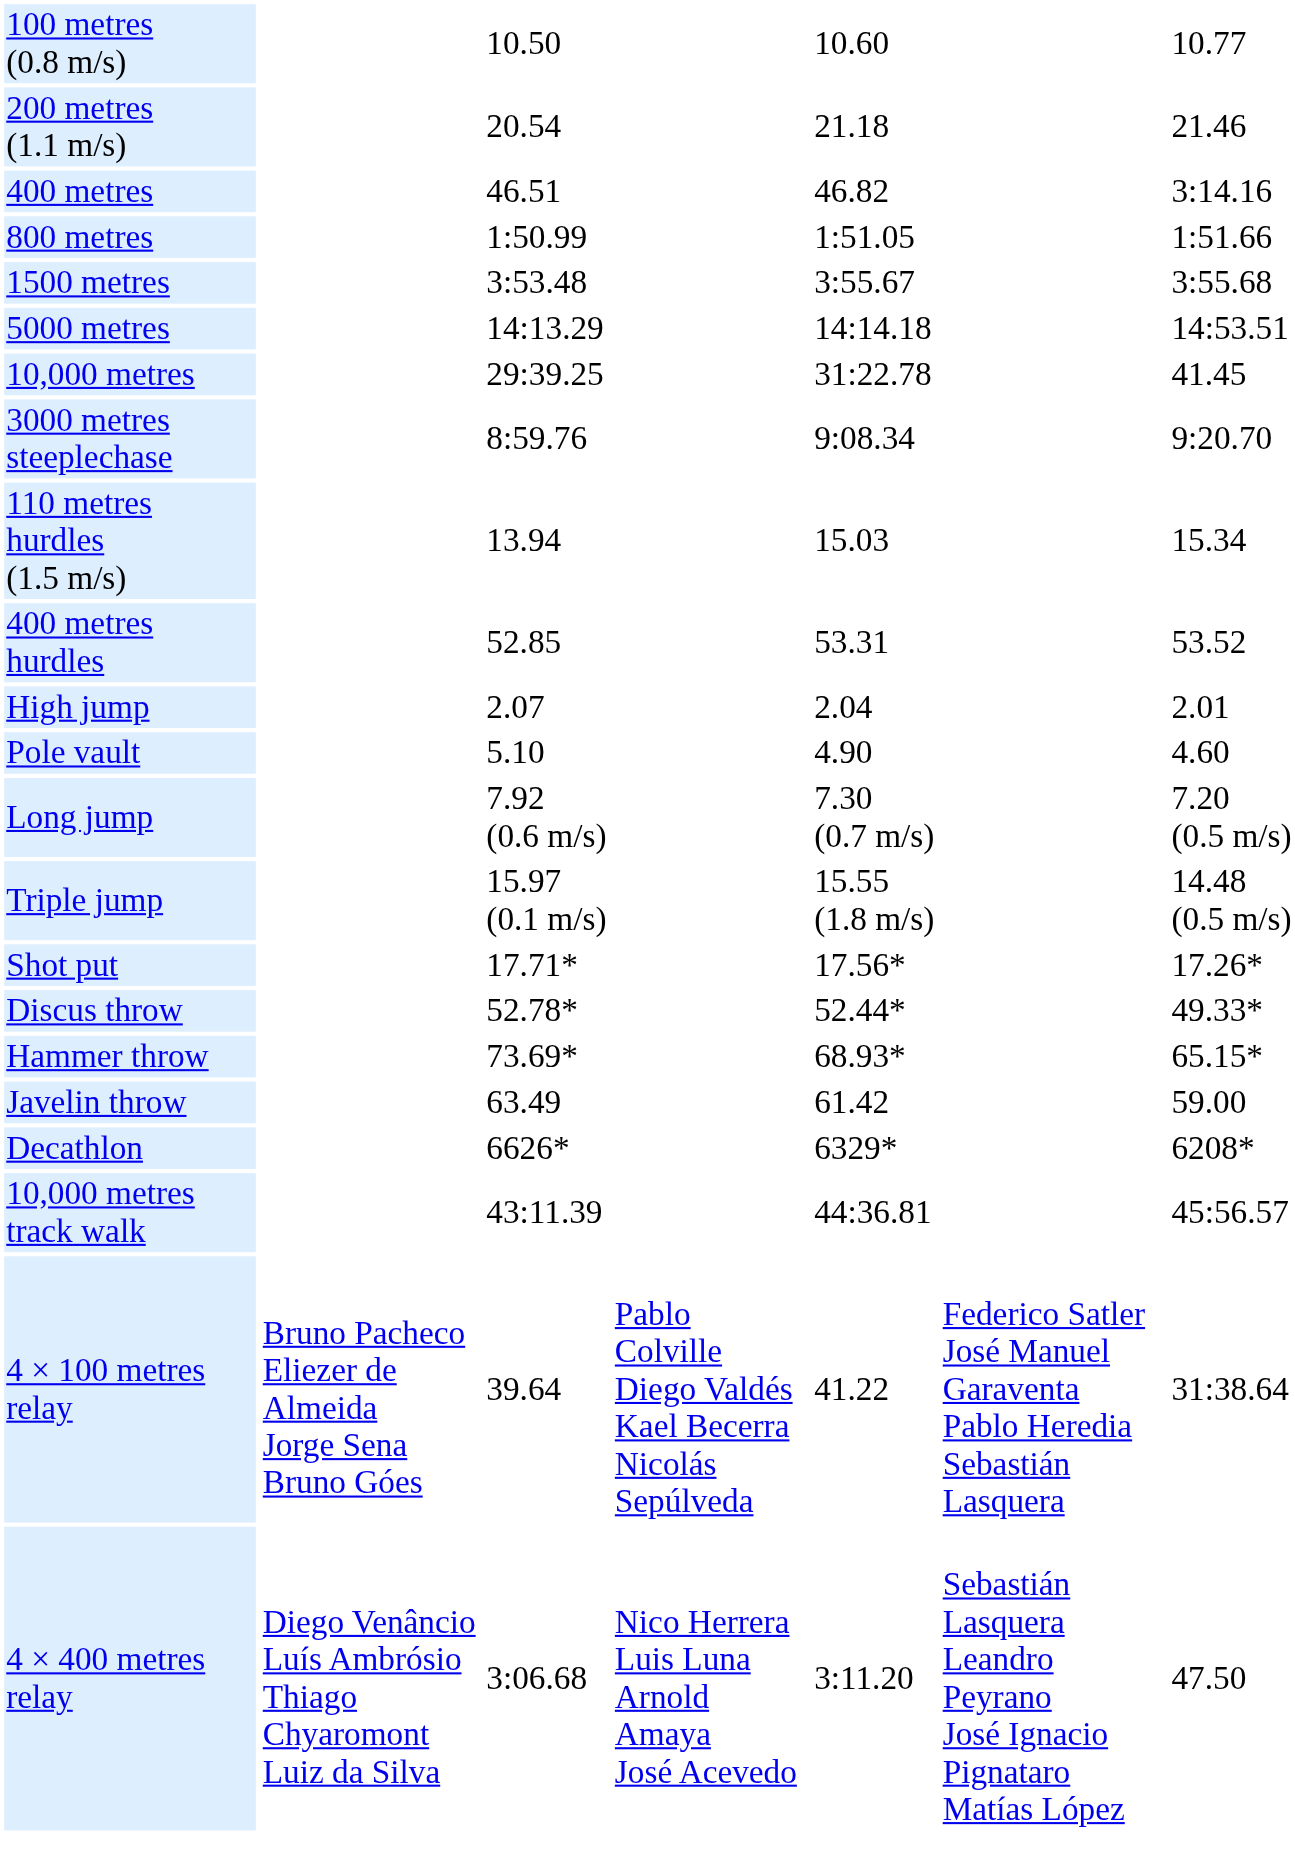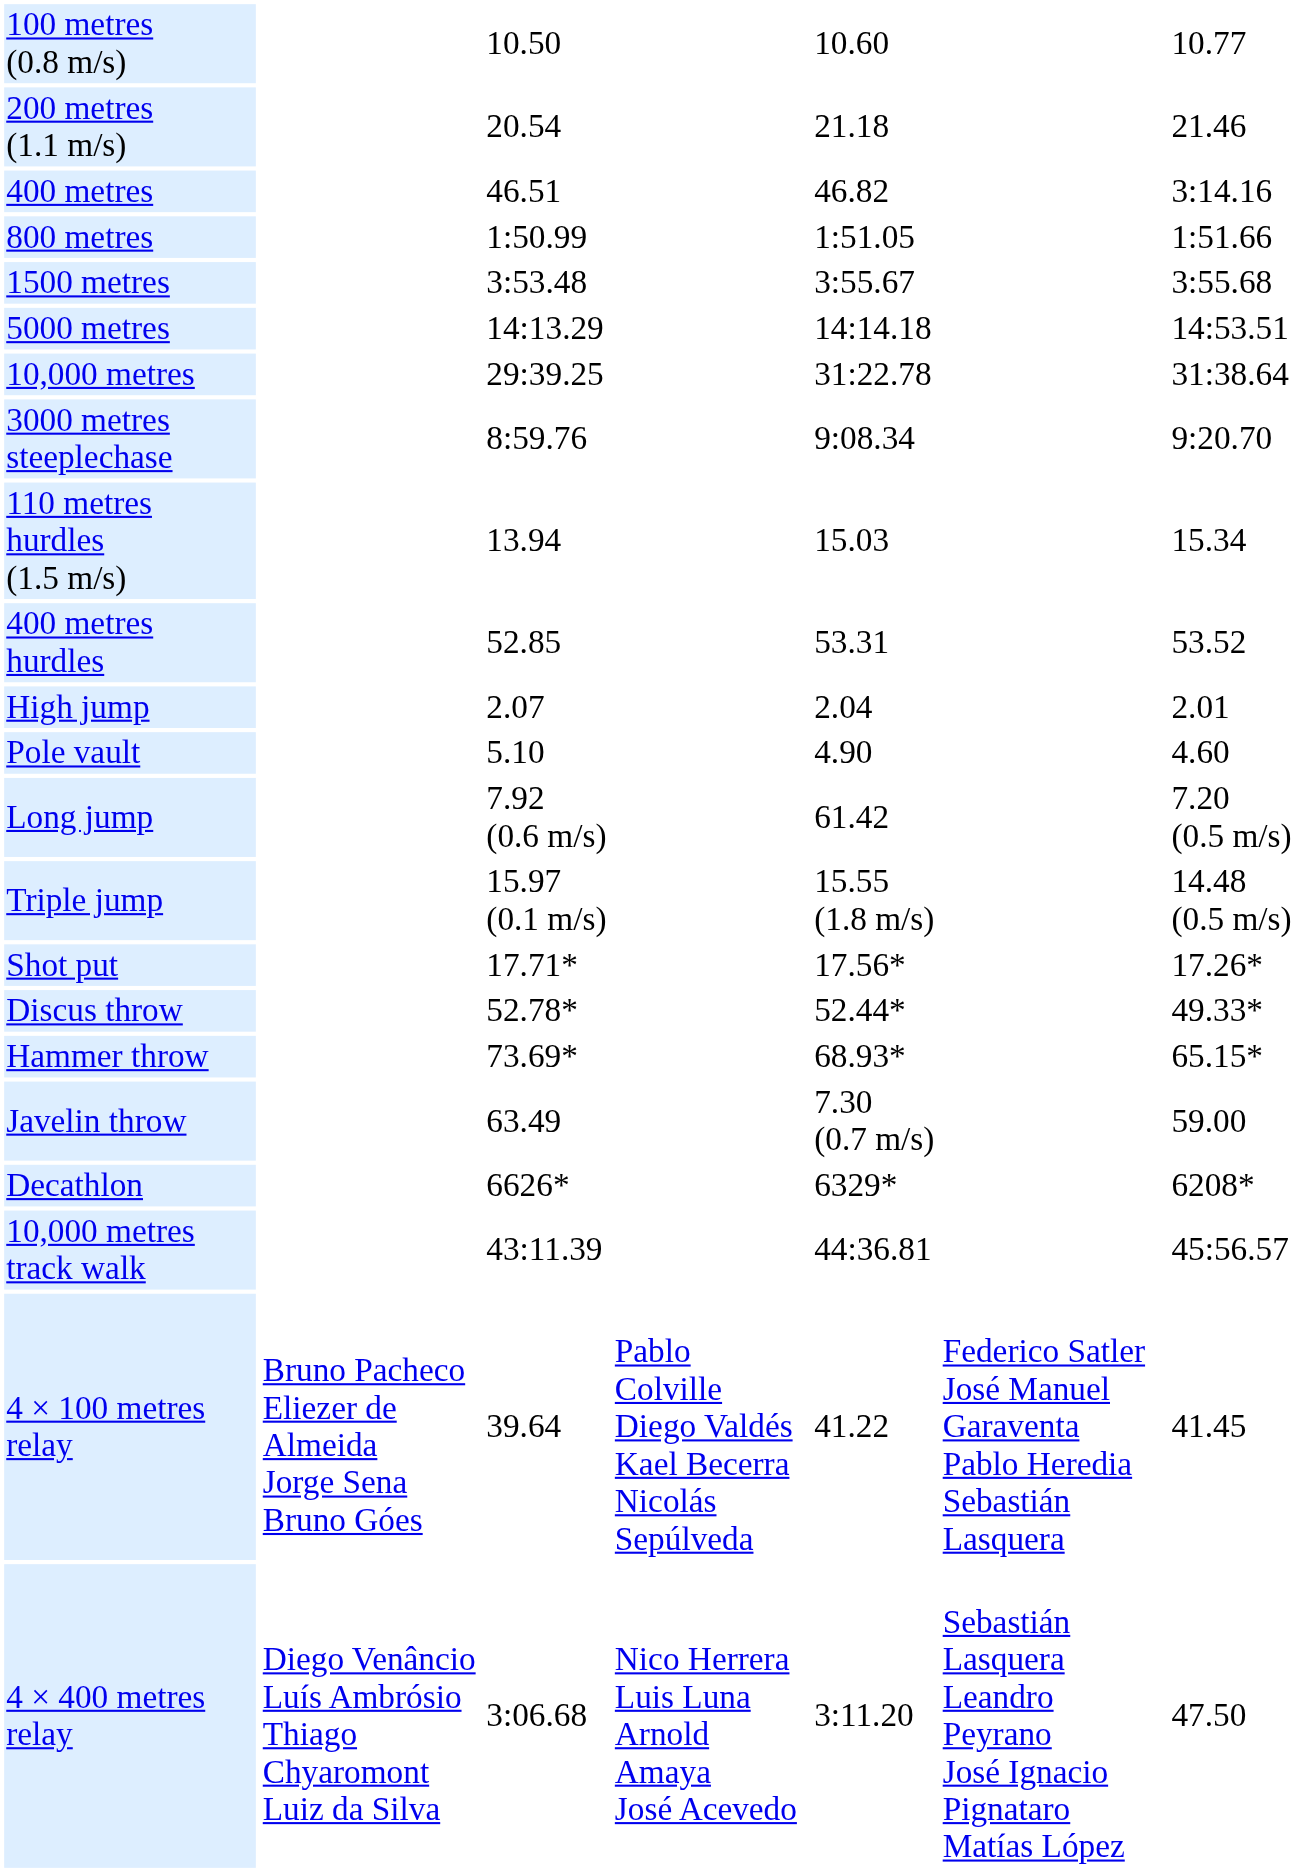10,000 metres | column 7: 41.45 -> 31:38.64
Long jump | column 5: 7.30 (0.7 m/s) -> 61.42
Javelin throw | column 5: 61.42 -> 7.30 (0.7 m/s)
4 × 100 metres relay | column 7: 31:38.64 -> 41.45
